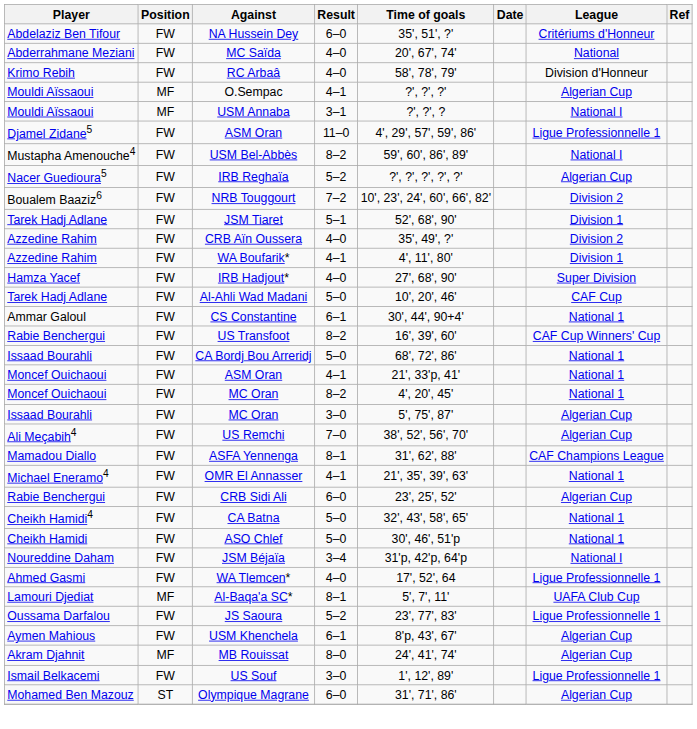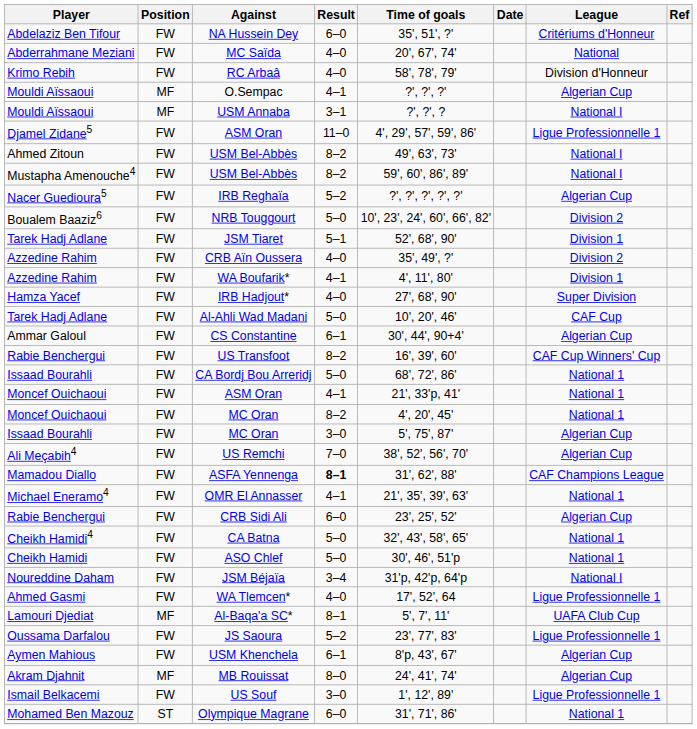+ row: Ahmed Zitoun | FW | USM Bel-Abbès | 8–2 | 49', 63', 73' | National I
NRB Touggourt | Result: 7–2 -> 5–0
CS Constantine | League: National 1 -> Algerian Cup
ASFA Yennenga | Result: normal -> bold
Olympique Magrane | League: Algerian Cup -> National 1
